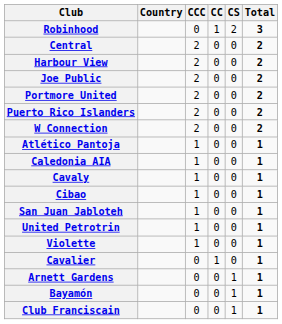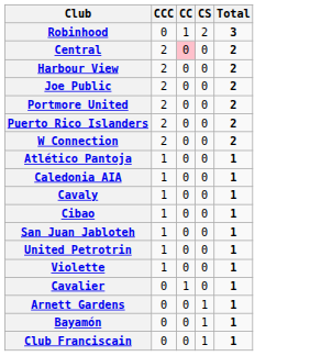- column: Country
Central | CC: no background -> pink background
